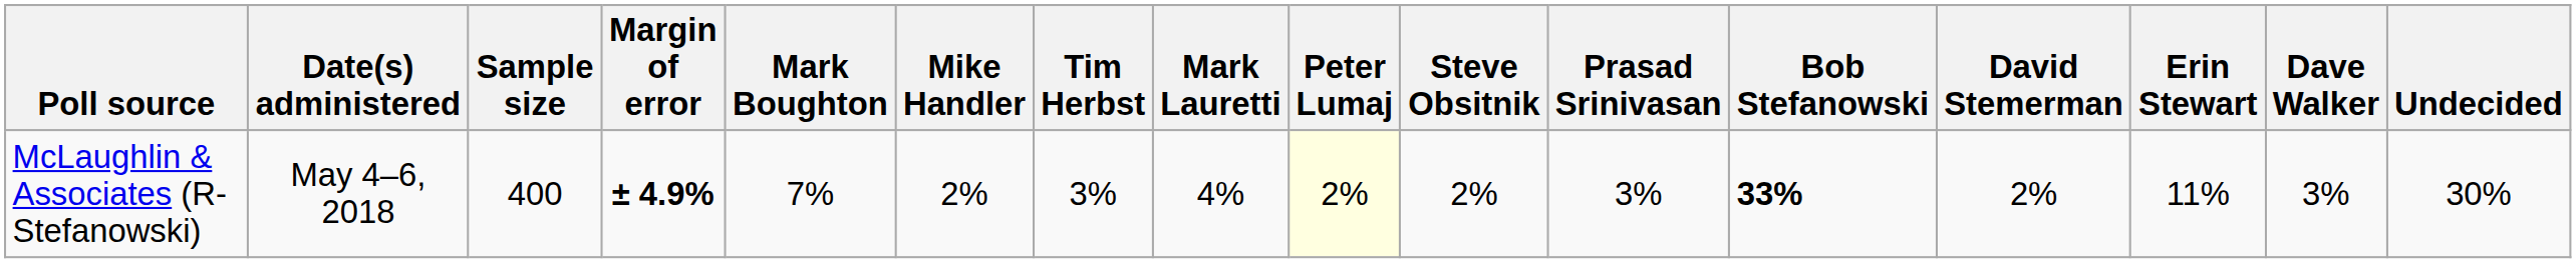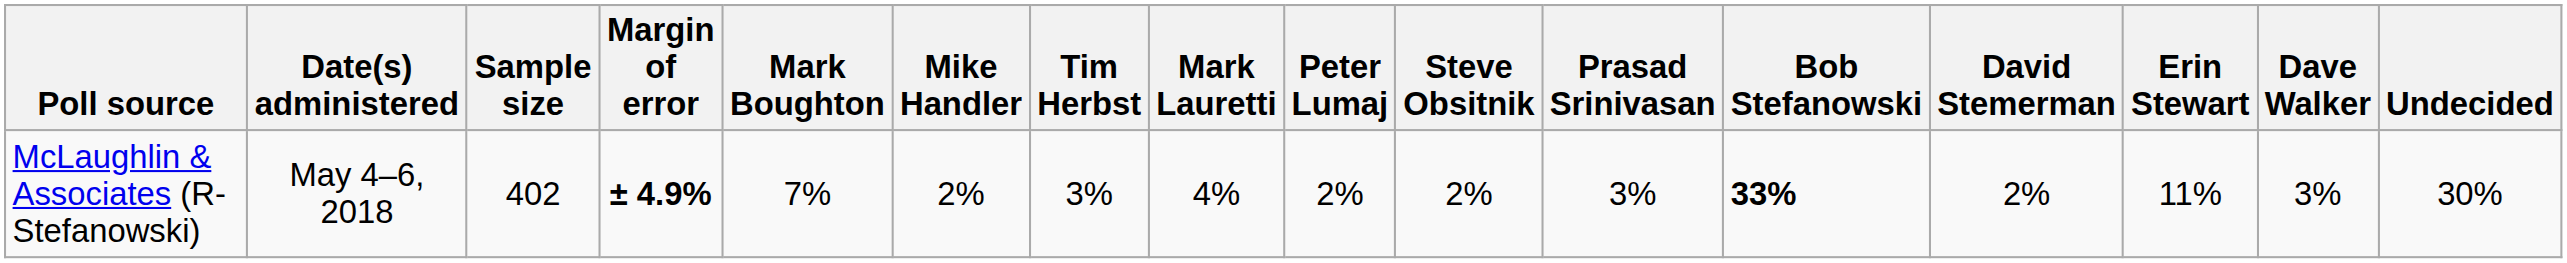McLaughlin & Associates (R-Stefanowski) | Sample size: 400 -> 402
McLaughlin & Associates (R-Stefanowski) | Peter Lumaj: lightyellow background -> no background
